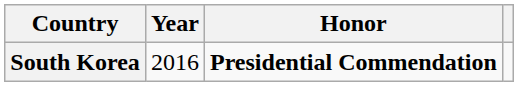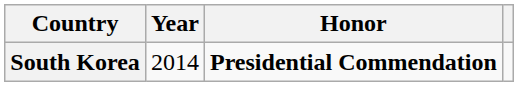South Korea | Year: 2016 -> 2014
